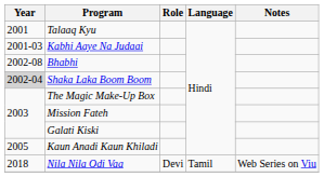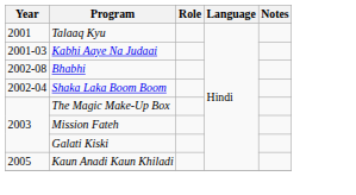Shaka Laka Boom Boom | Year: lightgrey background -> no background
- row: 2018 | Nila Nila Odi Vaa | Devi | Tamil | Web Series on Viu
